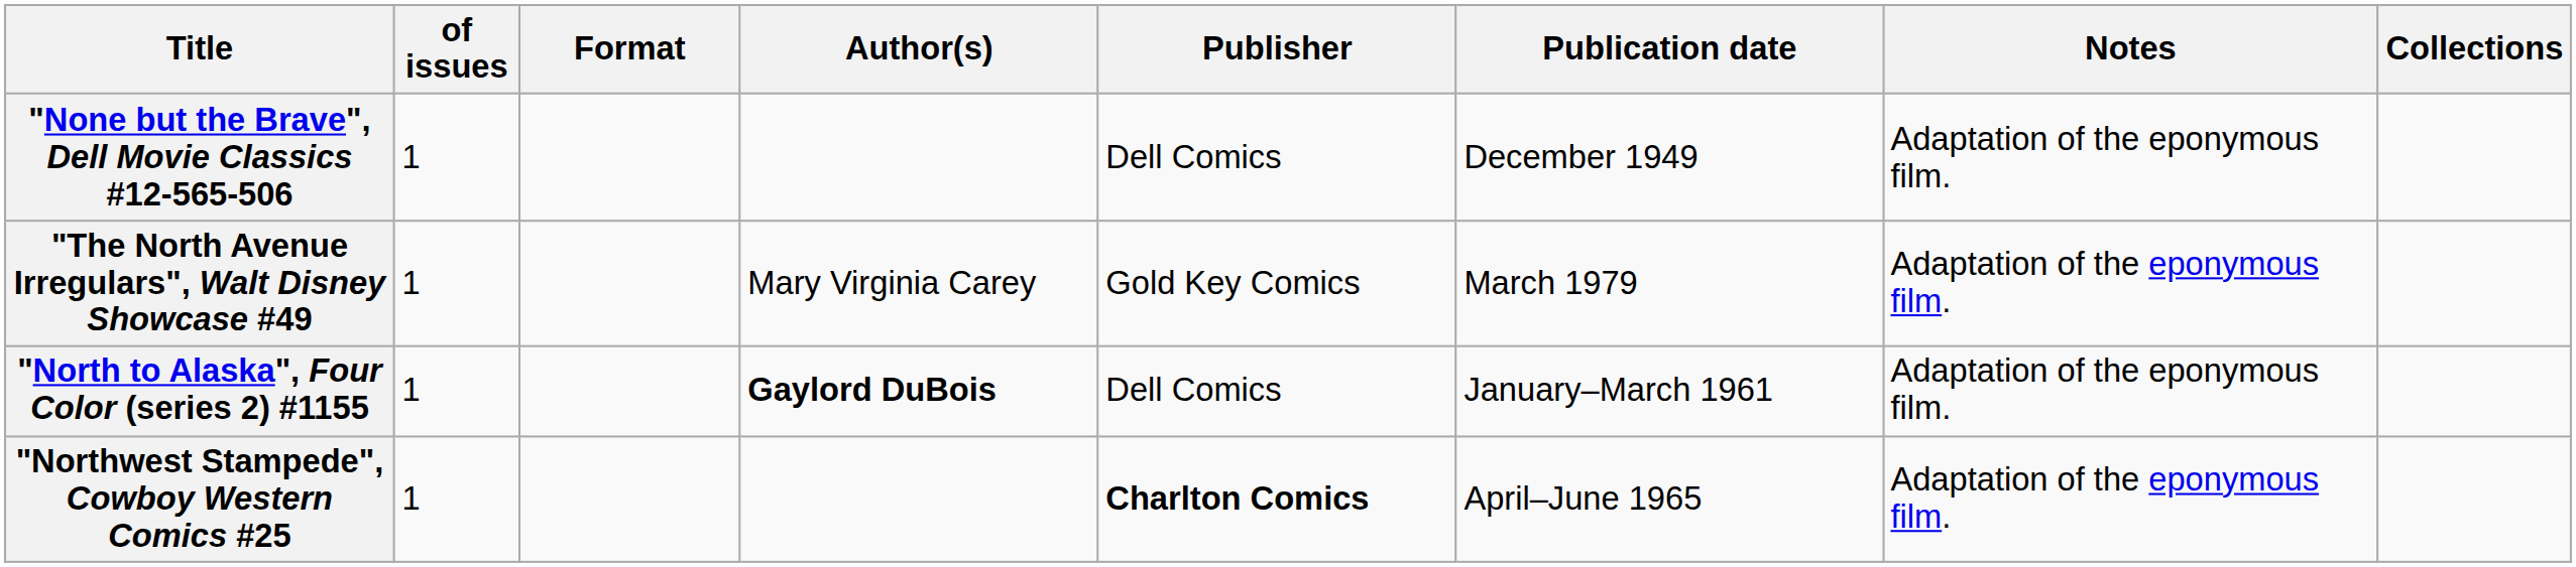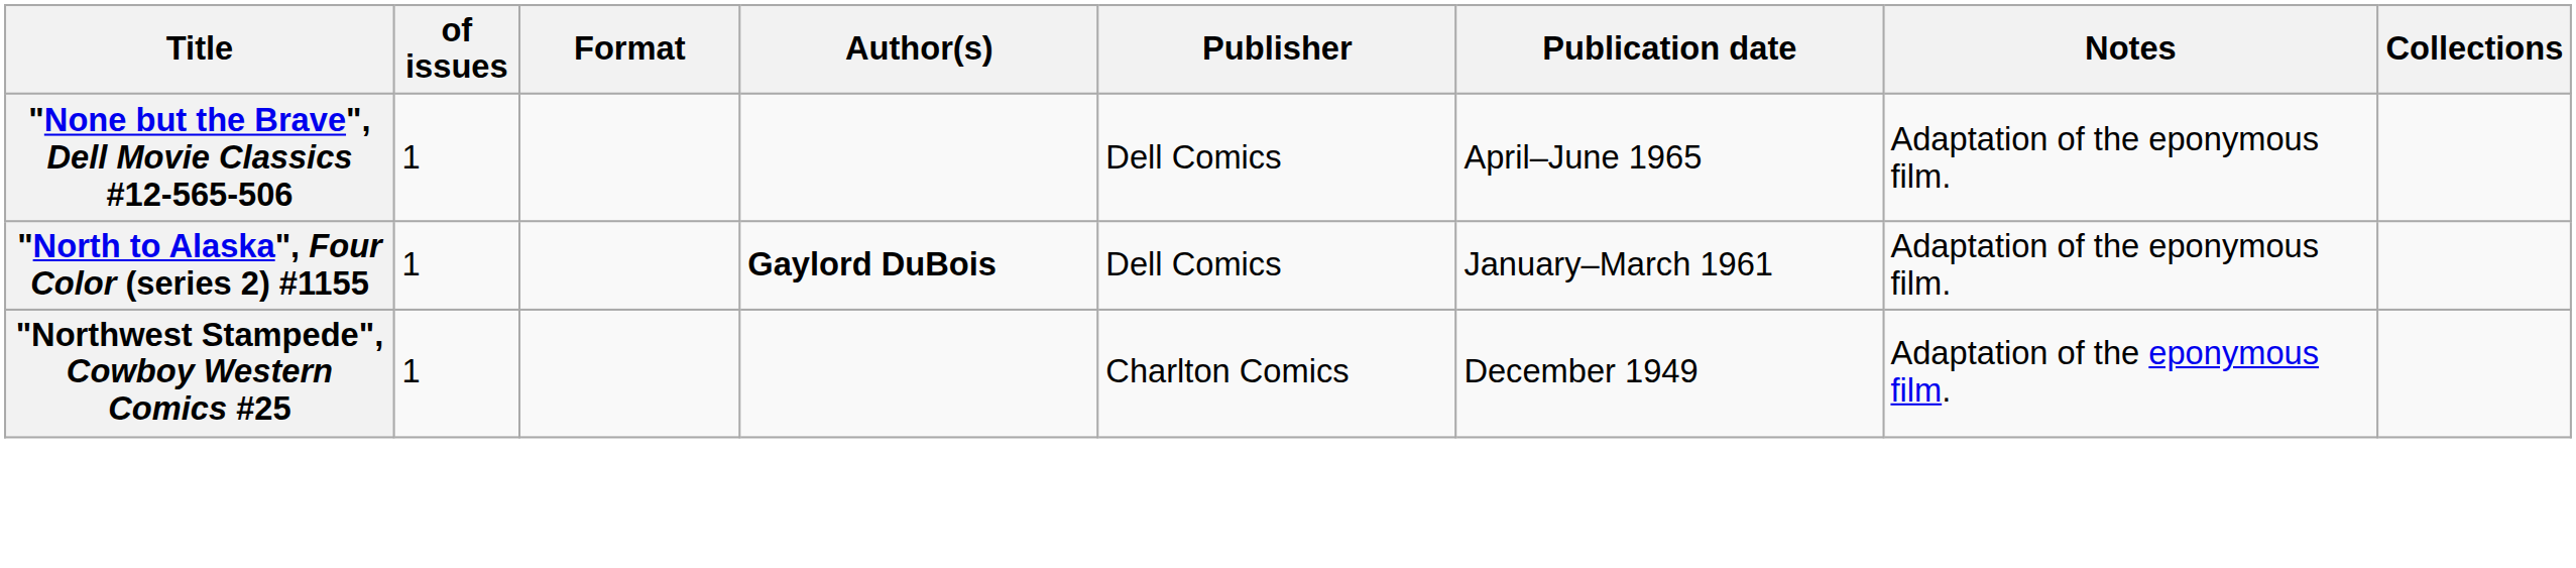"None but the Brave", Dell Movie Classics #12-565-506 | Publication date: December 1949 -> April–June 1965
- row: "The North Avenue Irregulars", Walt Disney Showcase #49 | 1 | Mary Virginia Carey | Gold Key Comics | March 1979 | Adaptation of the eponymous film.
"Northwest Stampede", Cowboy Western Comics #25 | Publisher: bold -> normal
"Northwest Stampede", Cowboy Western Comics #25 | Publication date: April–June 1965 -> December 1949
